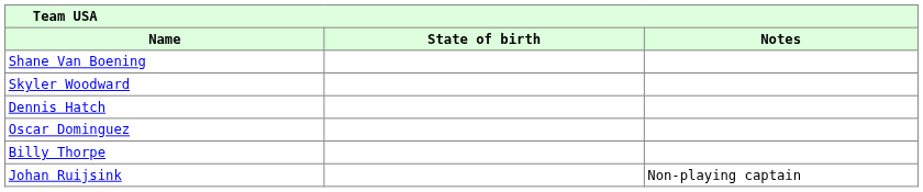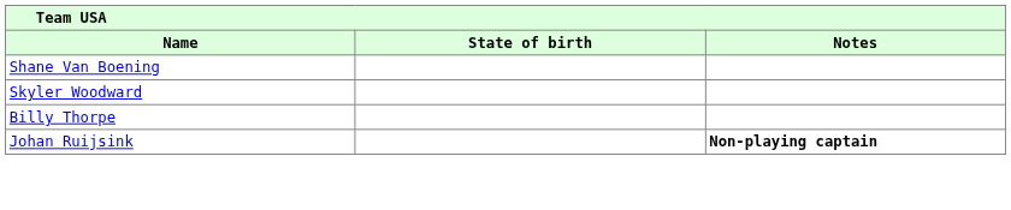- row: Dennis Hatch
- row: Oscar Dominguez
Johan Ruijsink | Notes: normal -> bold
